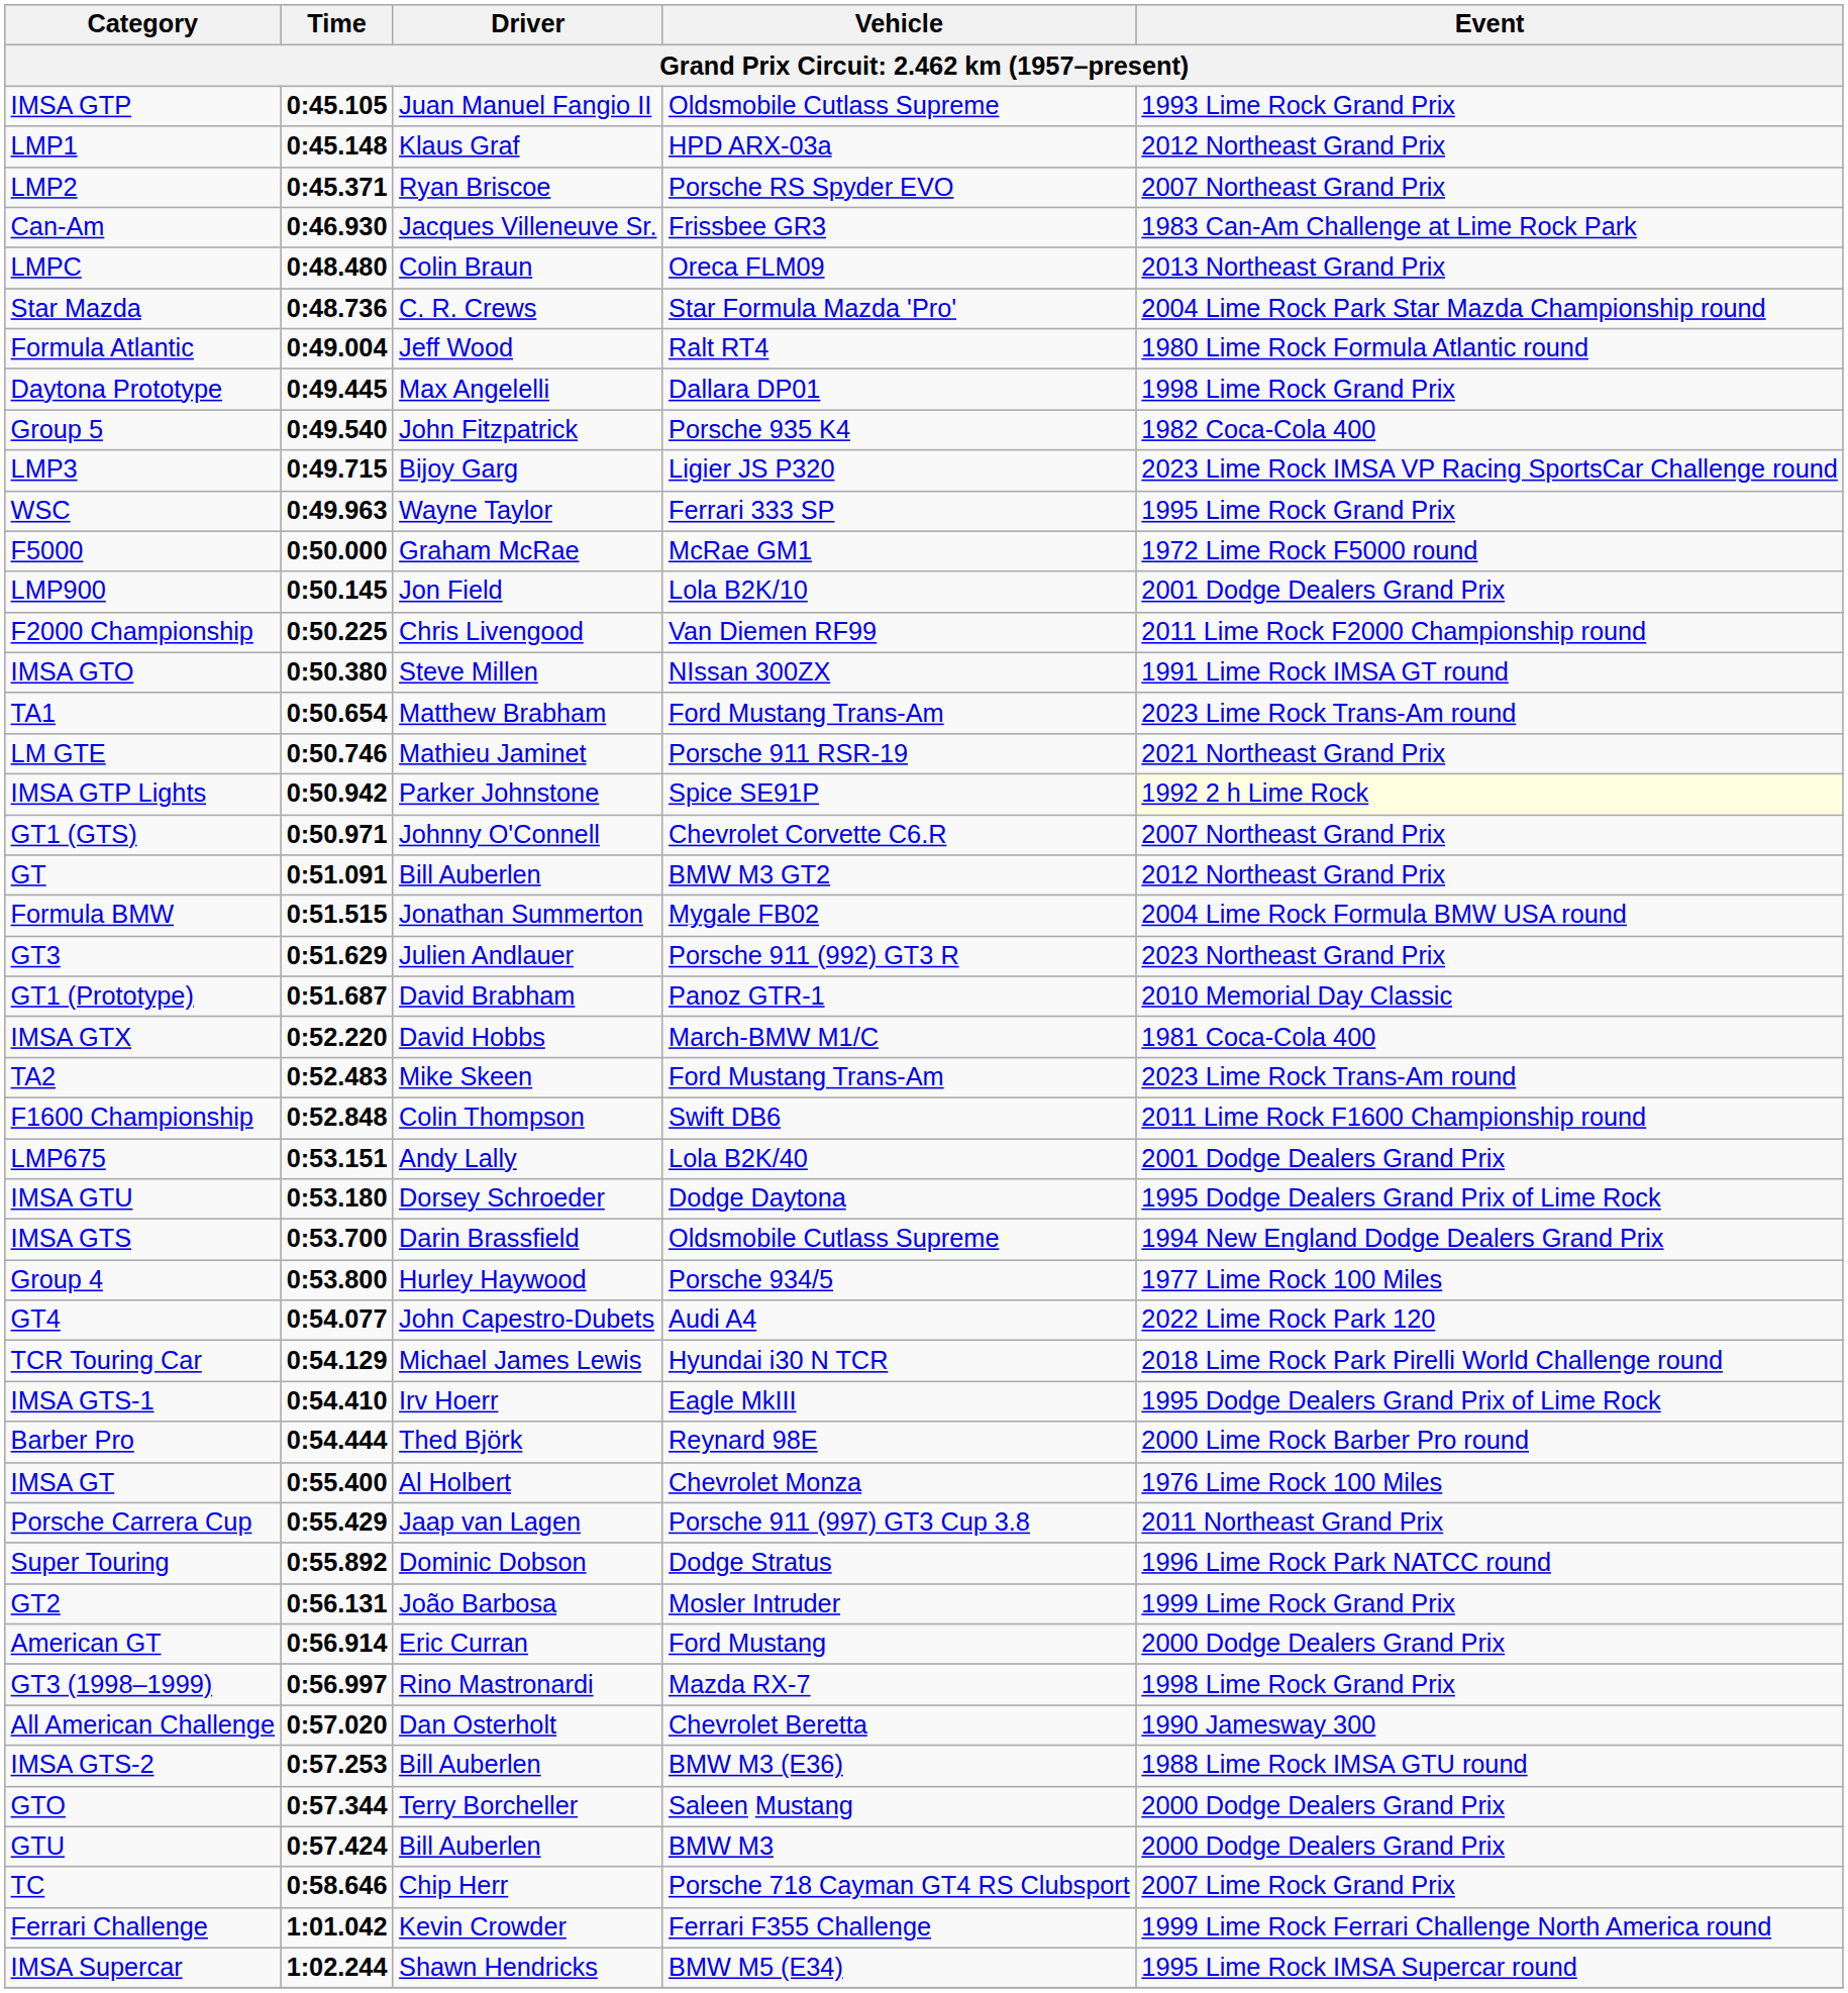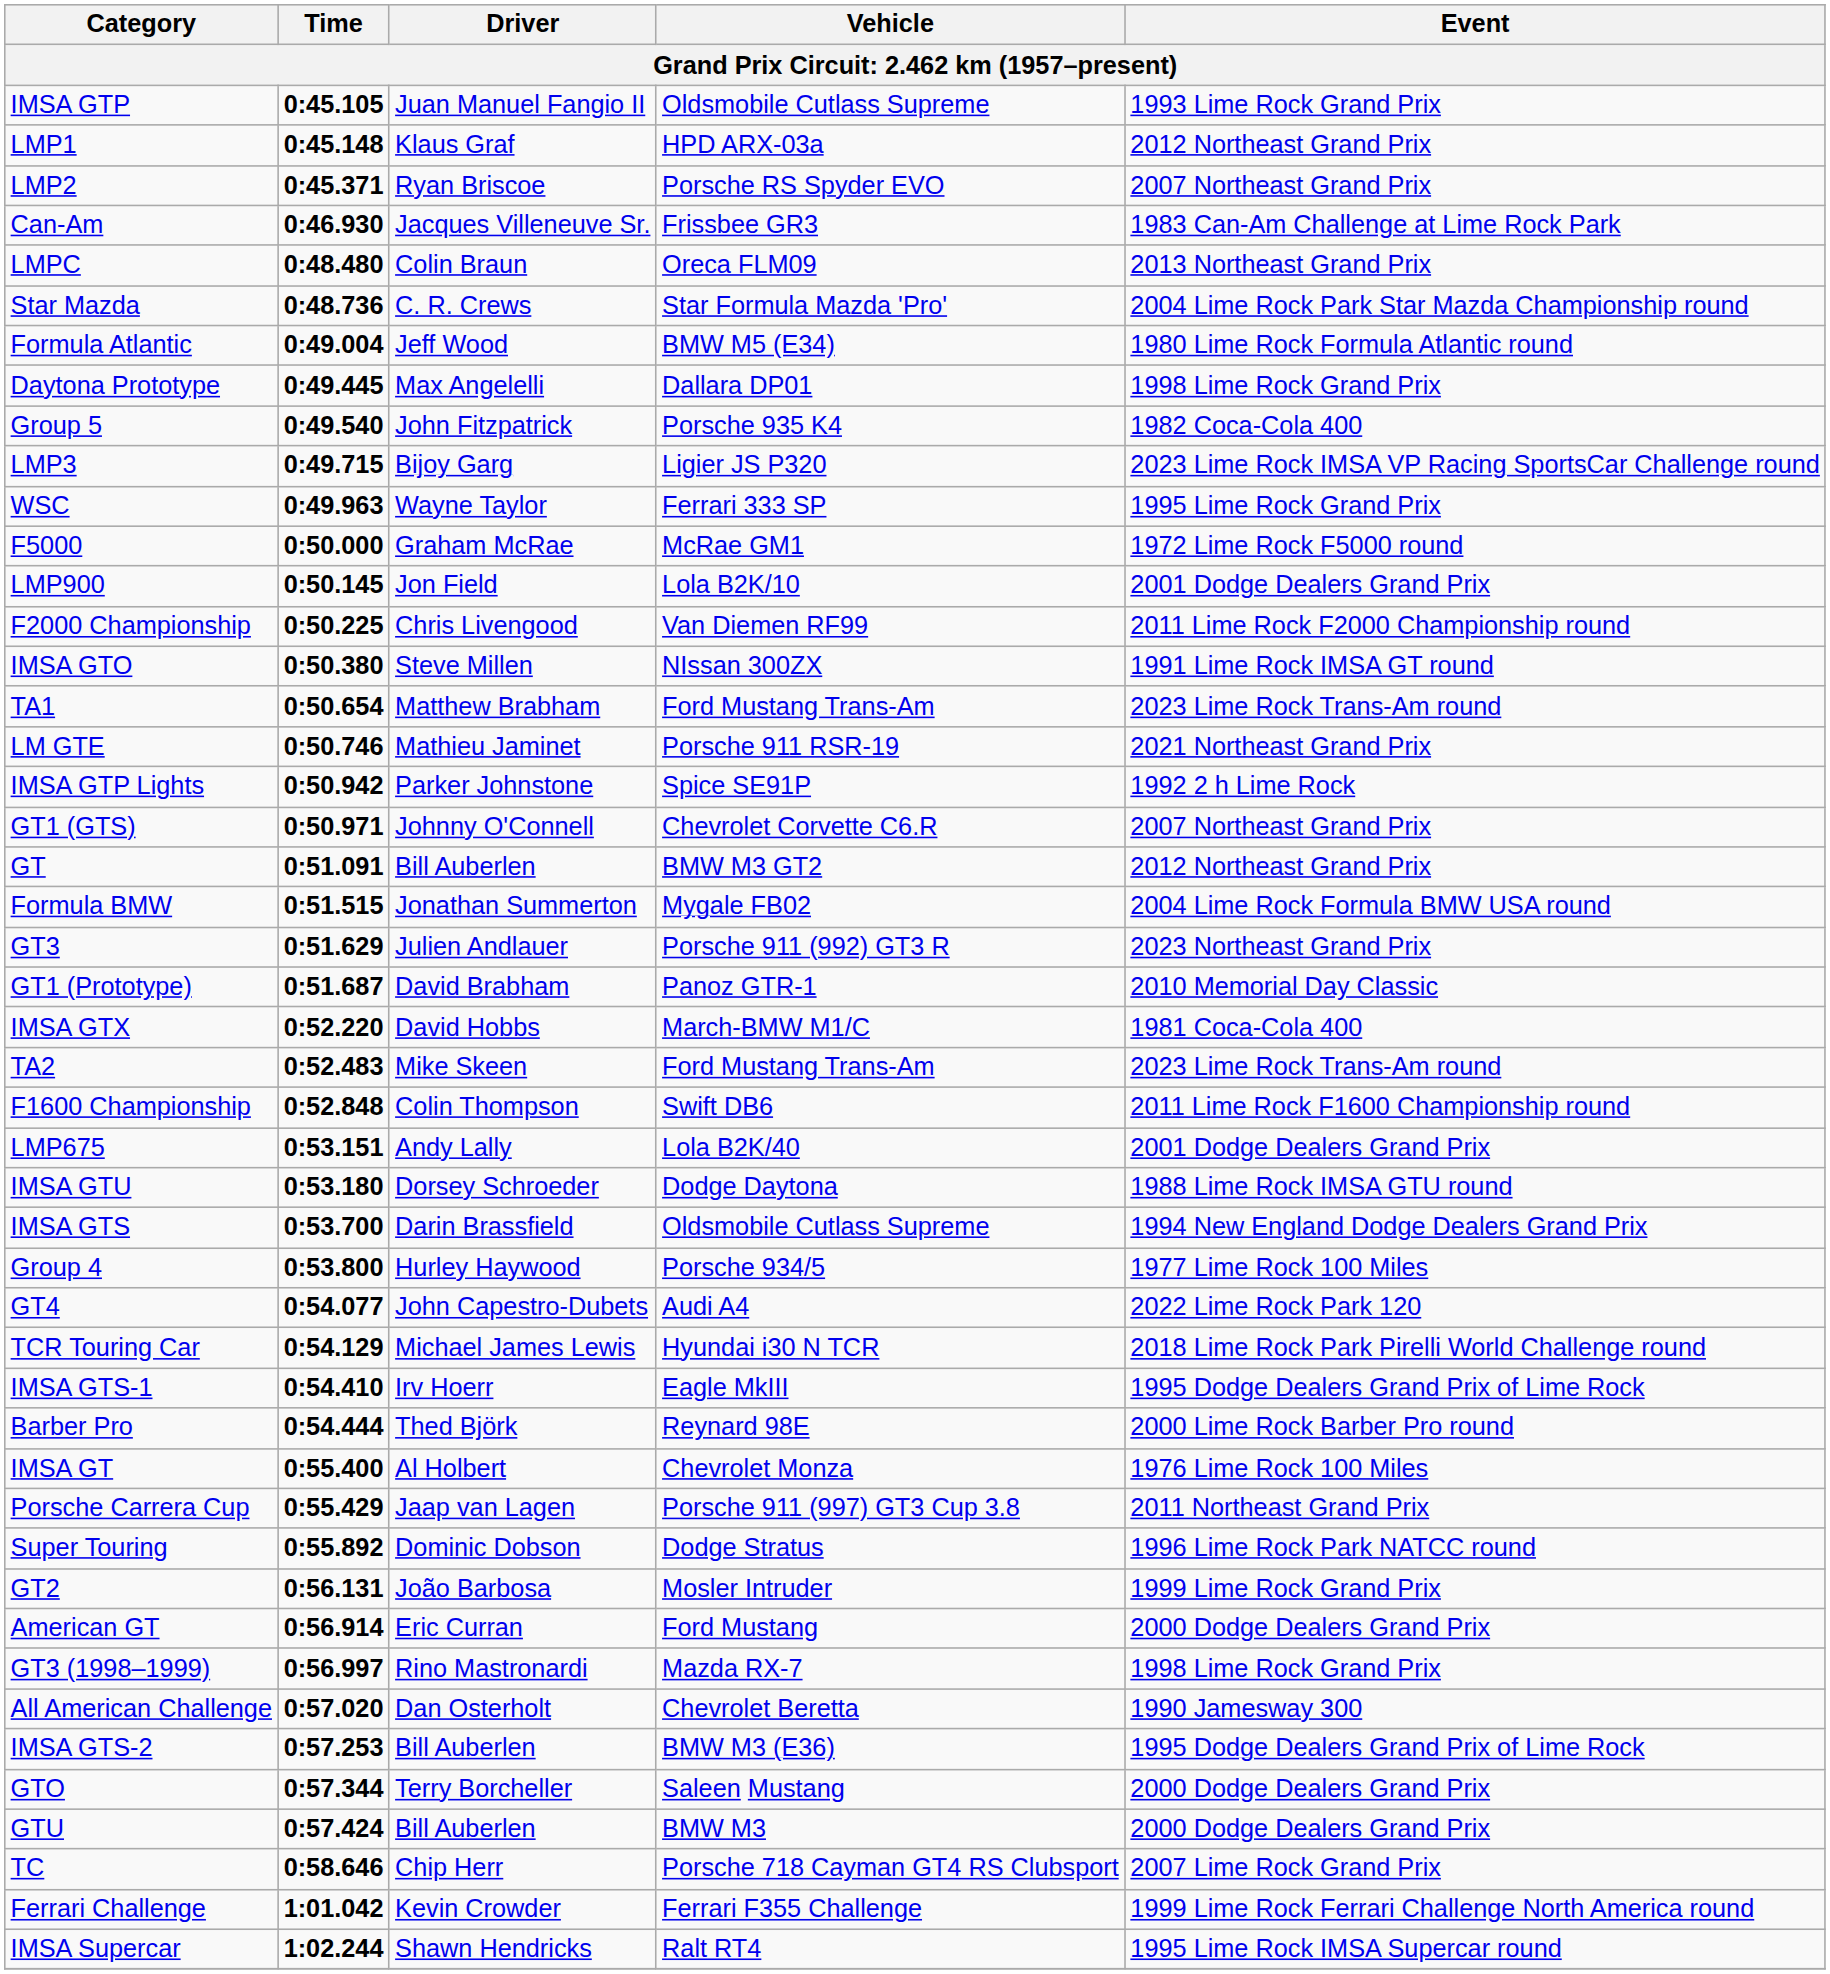Formula Atlantic | Vehicle: Ralt RT4 -> BMW M5 (E34)
IMSA GTP Lights | Event: lightyellow background -> no background
IMSA GTU | Event: 1995 Dodge Dealers Grand Prix of Lime Rock -> 1988 Lime Rock IMSA GTU round
IMSA GTS-2 | Event: 1988 Lime Rock IMSA GTU round -> 1995 Dodge Dealers Grand Prix of Lime Rock
IMSA Supercar | Vehicle: BMW M5 (E34) -> Ralt RT4
